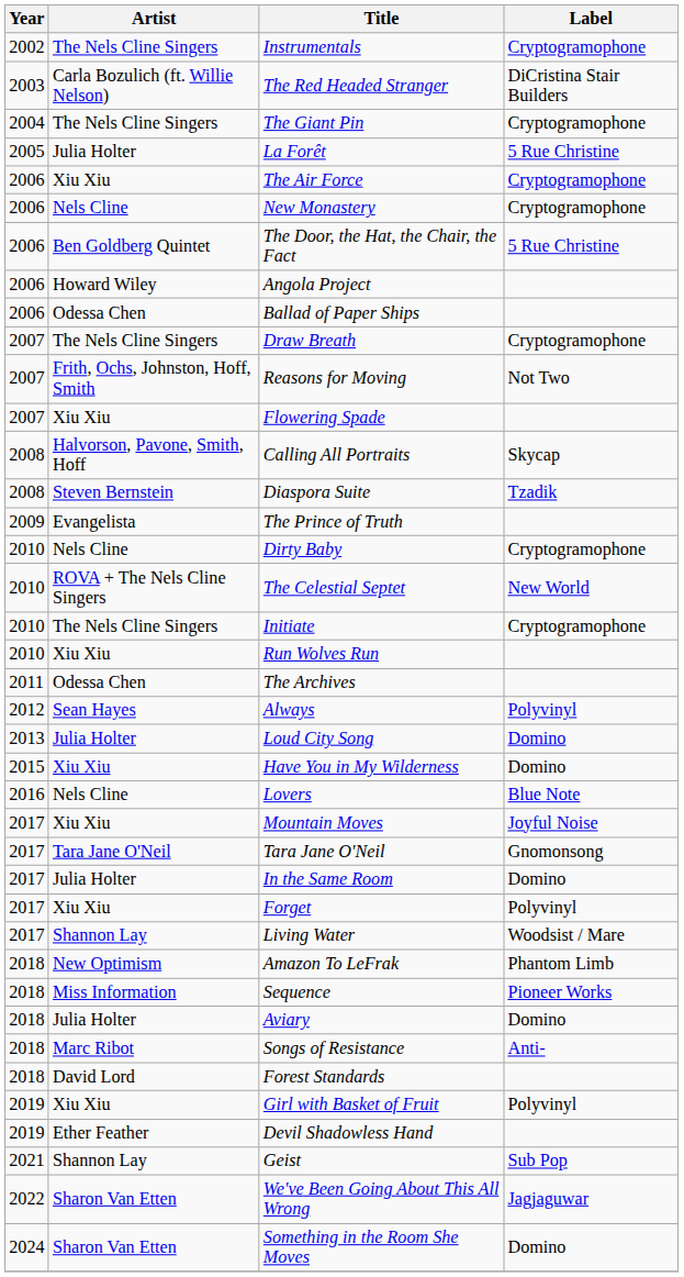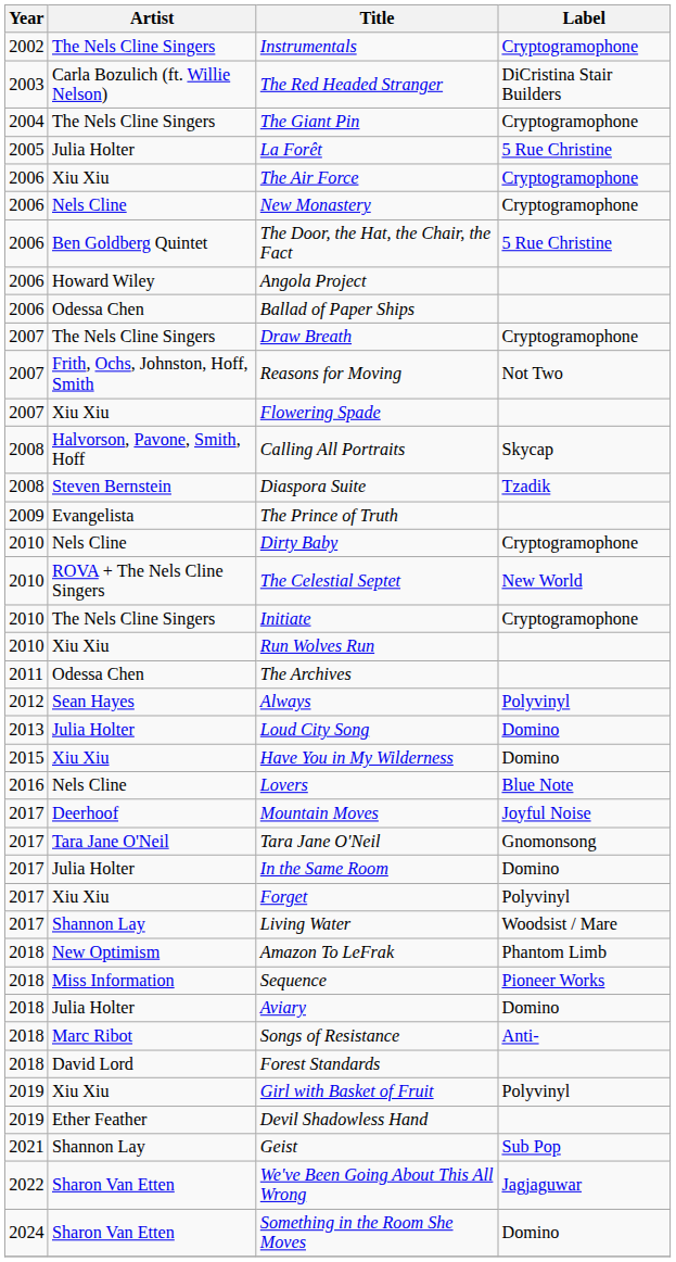Mountain Moves | Artist: Xiu Xiu -> Deerhoof
